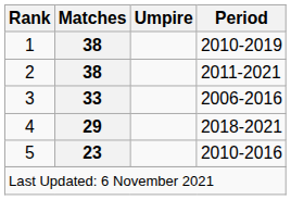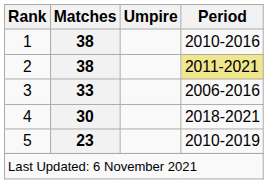1 | Period: 2010-2019 -> 2010-2016
2 | Period: no background -> khaki background
4 | Matches: 29 -> 30
5 | Period: 2010-2016 -> 2010-2019
